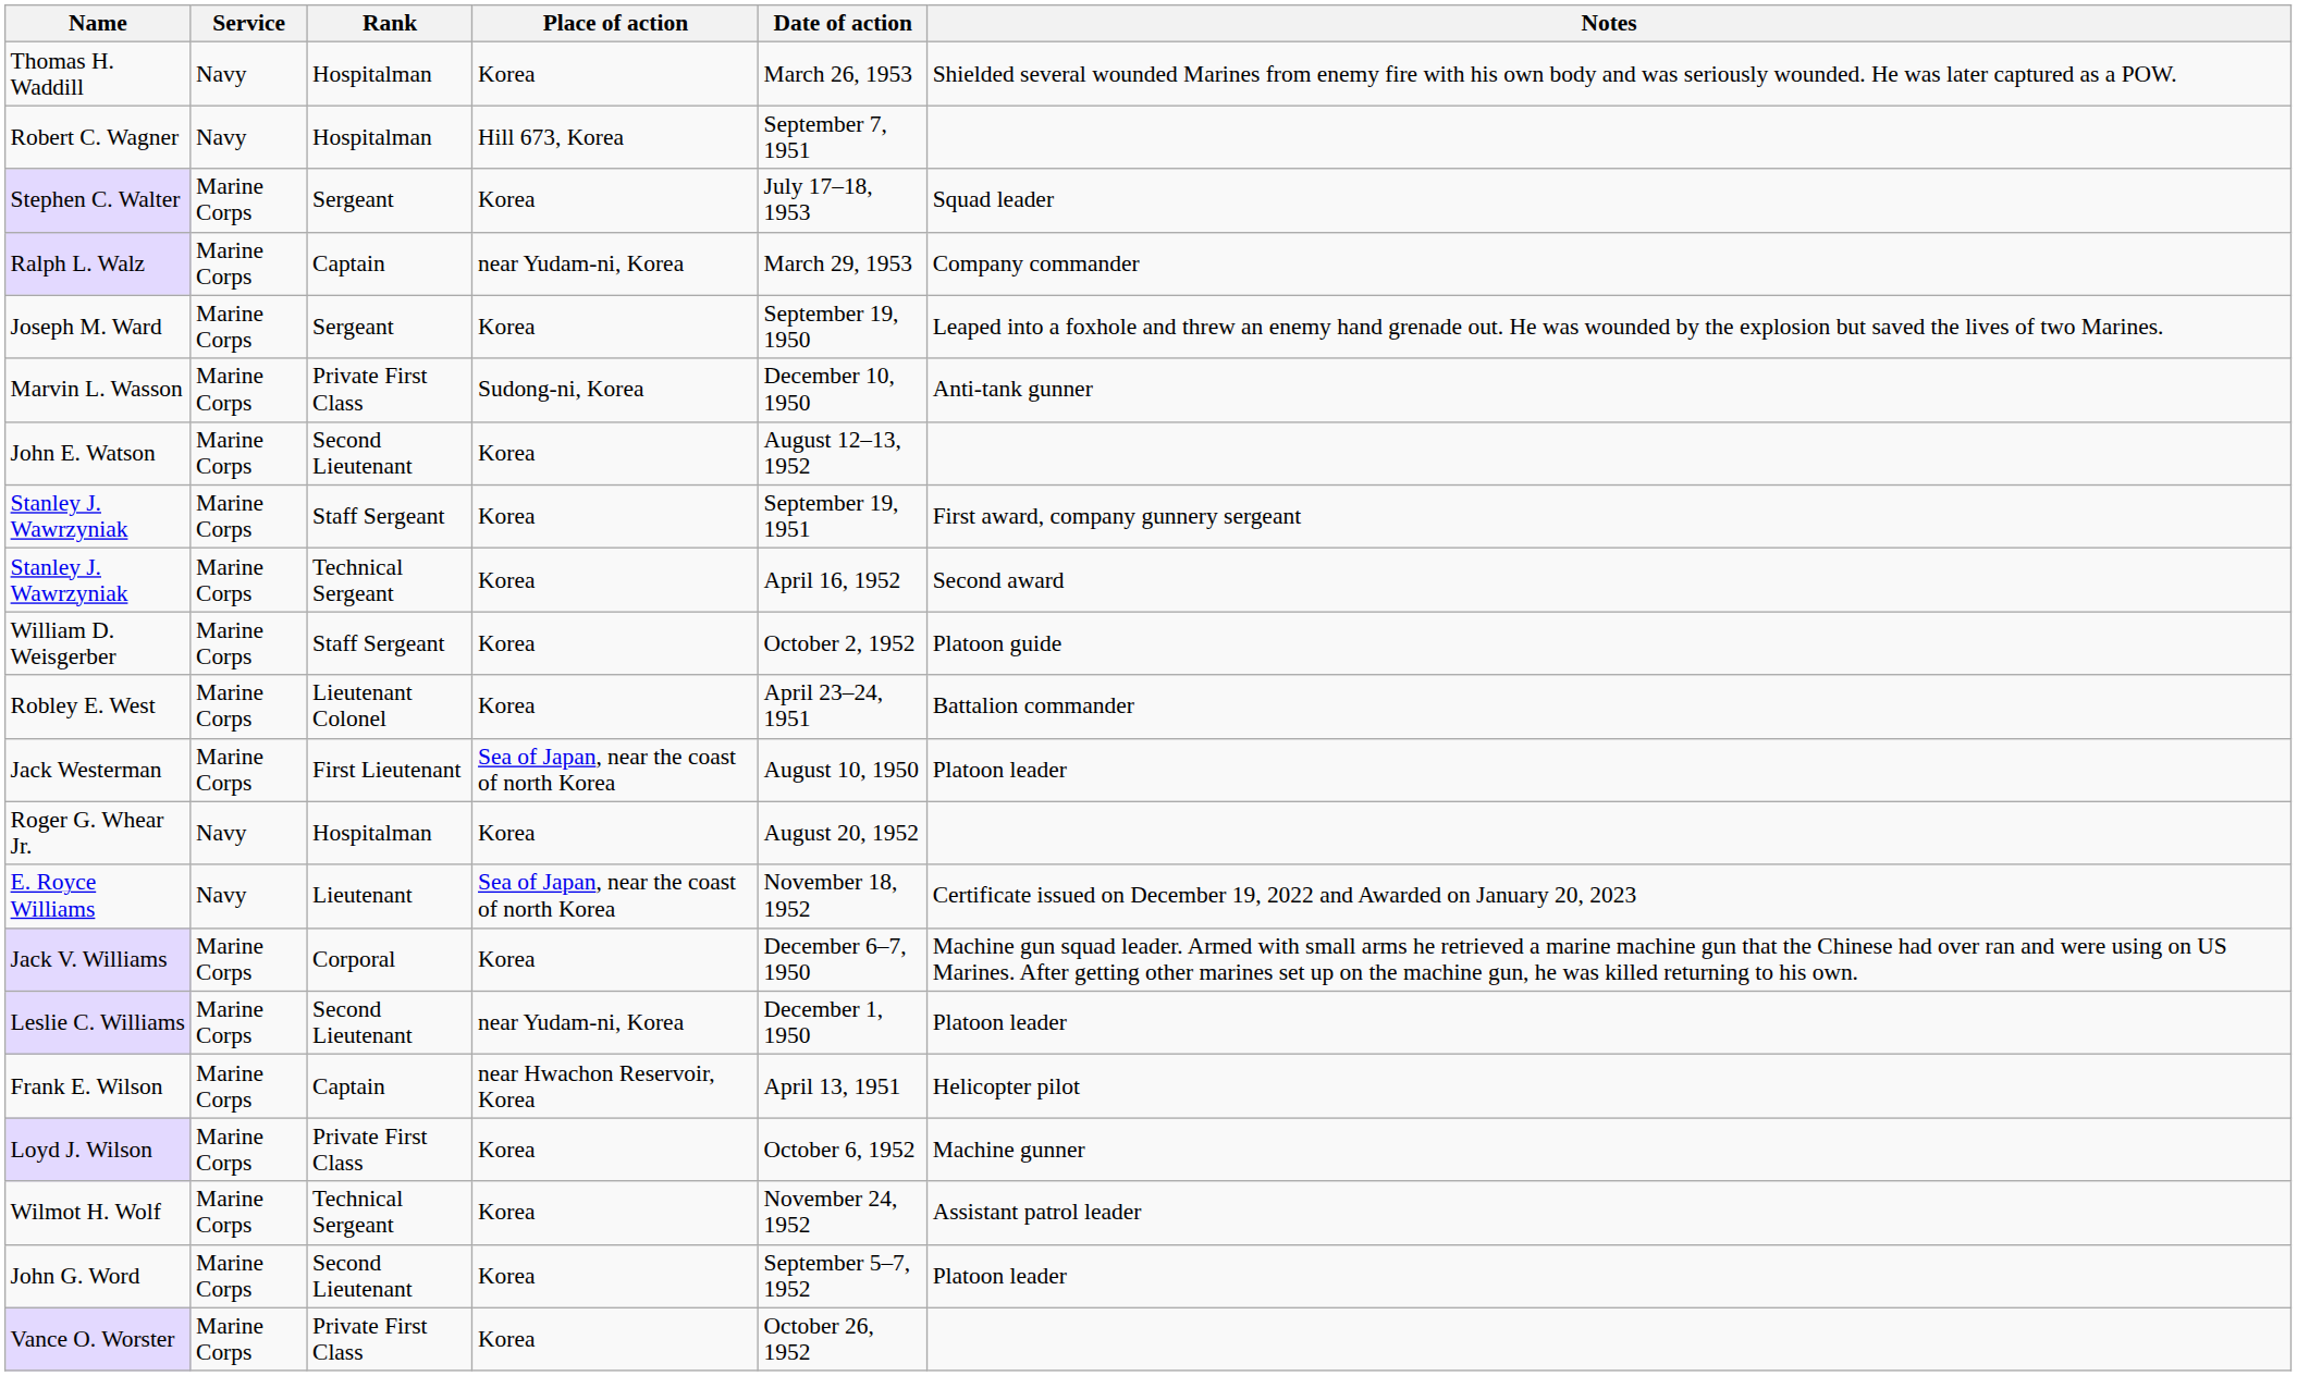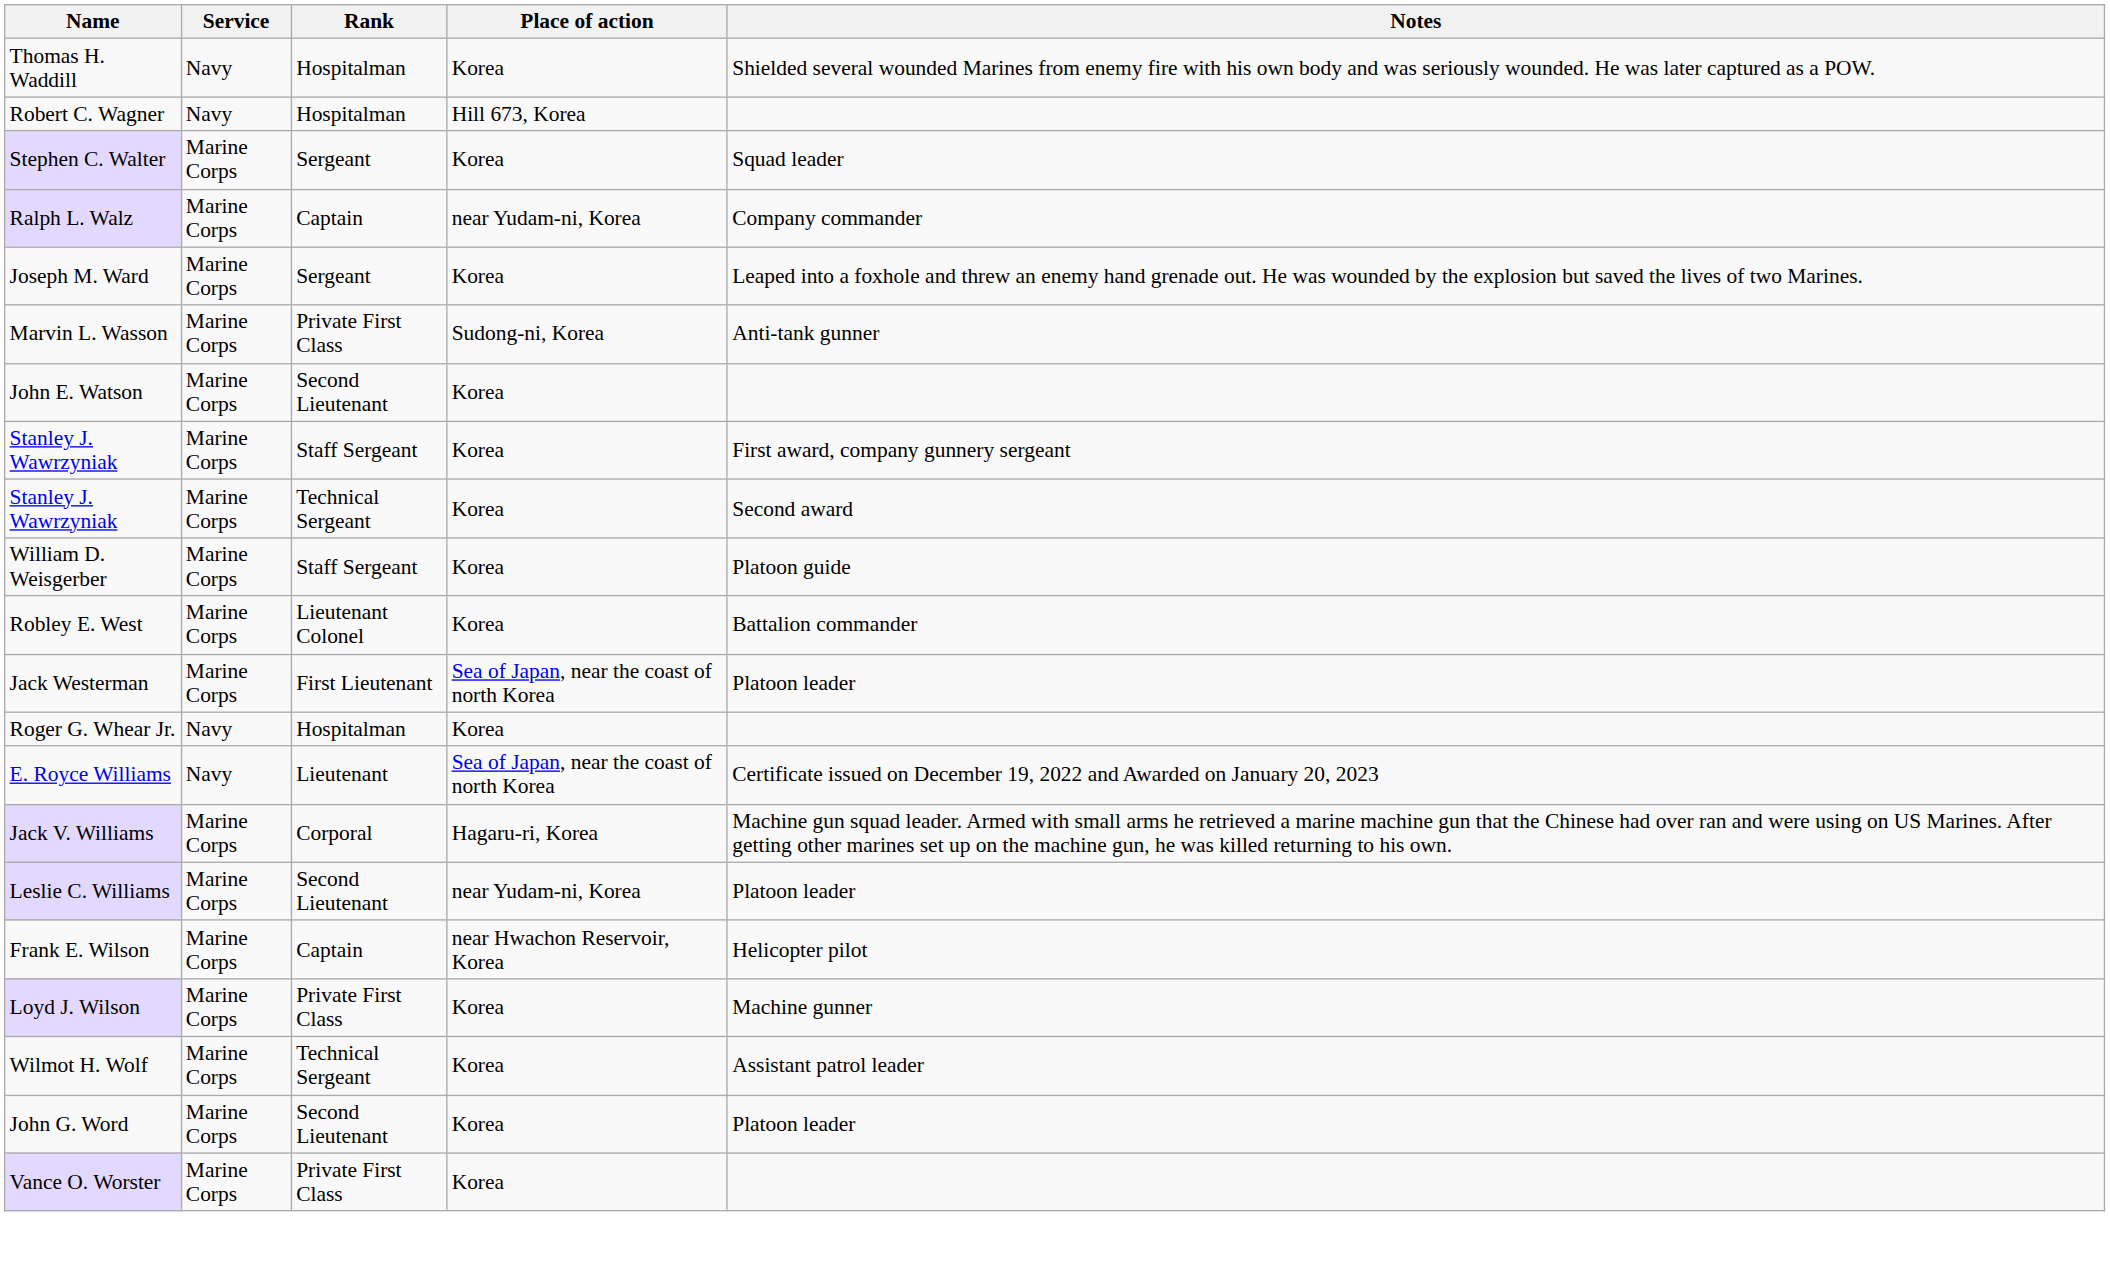- column: Date of action | March 26, 1953 | September 7, 1951 | July 17–18, 1953 | March 29, 1953 | September 19, 1950 | December 10, 1950 | August 12–13, 1952 | September 19, 1951 | April 16, 1952 | October 2, 1952 | April 23–24, 1951 | August 10, 1950 | August 20, 1952 | November 18, 1952 | December 6–7, 1950 | December 1, 1950 | April 13, 1951 | October 6, 1952 | November 24, 1952 | September 5–7, 1952 | October 26, 1952
Jack V. Williams | Place of action: Korea -> Hagaru-ri, Korea
